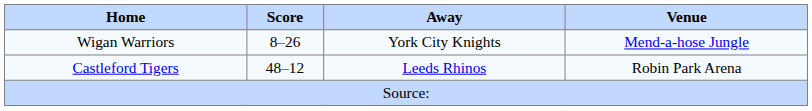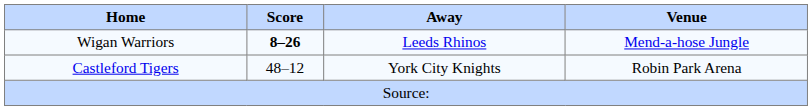Wigan Warriors | Score: normal -> bold
Wigan Warriors | Away: York City Knights -> Leeds Rhinos
Castleford Tigers | Away: Leeds Rhinos -> York City Knights
